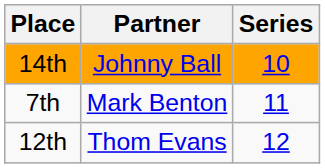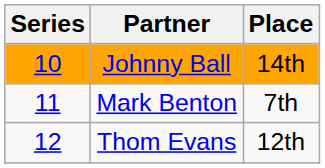columns swapped: Series <-> Place
